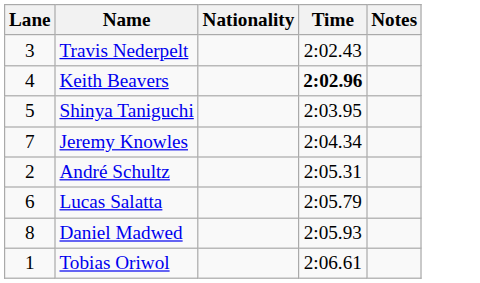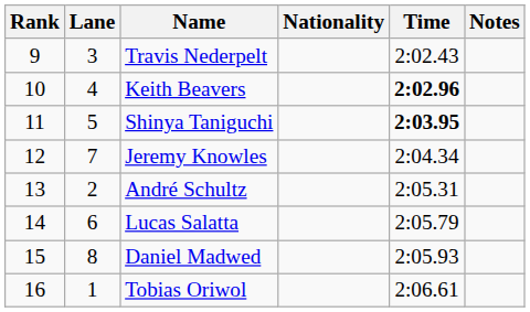+ column: Rank | 9 | 10 | 11 | 12 | 13 | 14 | 15 | 16
Shinya Taniguchi | Time: normal -> bold
